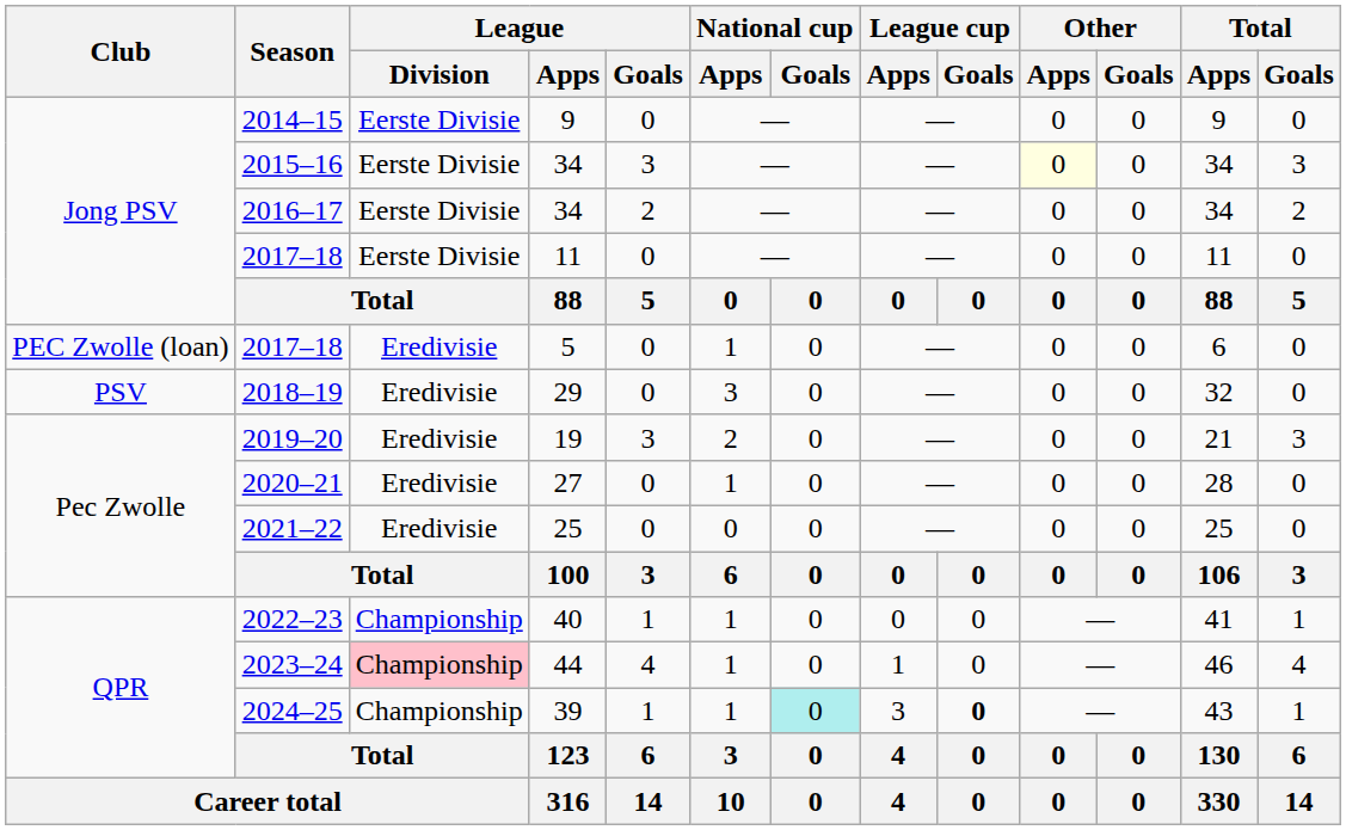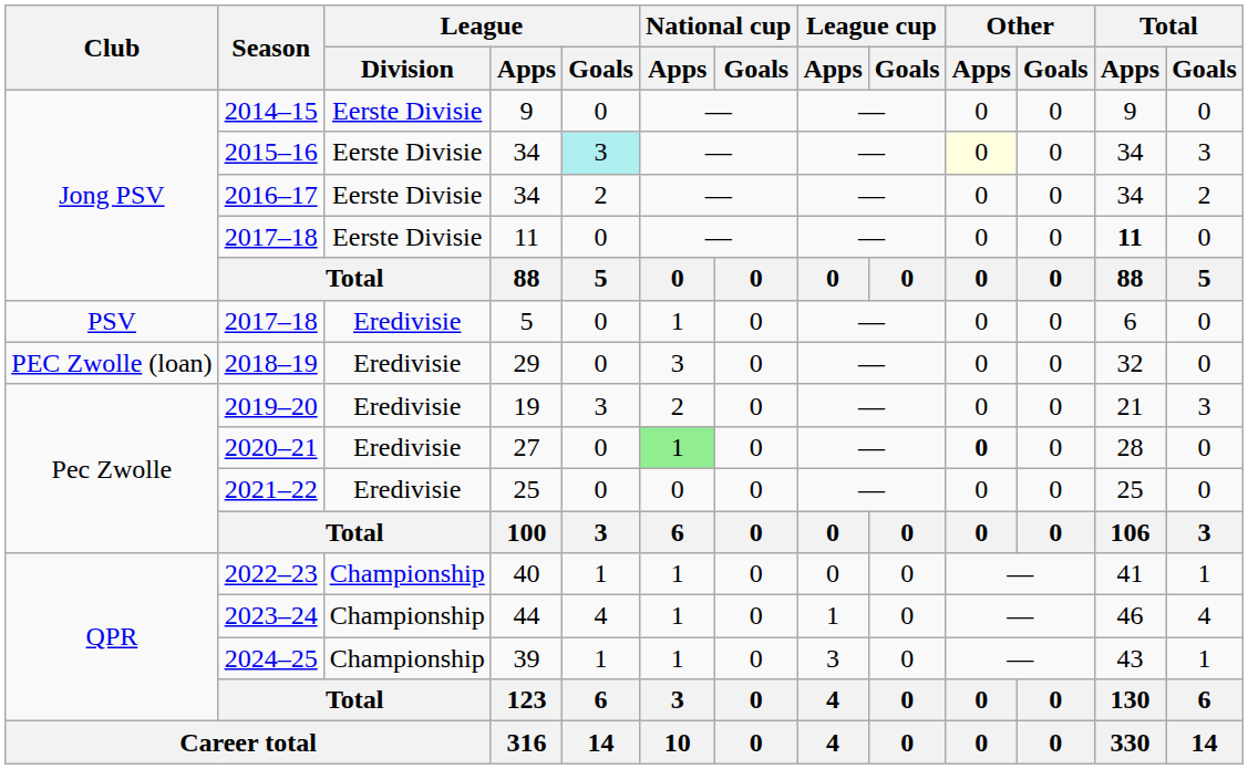2015–16 | League / Goals: no background -> paleturquoise background
2017–18 / 11 | Total / Apps: normal -> bold
2017–18 / 5 | Club: PEC Zwolle (loan) -> PSV
2018–19 | Club: PSV -> PEC Zwolle (loan)
2020–21 | National cup / Apps: no background -> lightgreen background
2020–21 | Other / Apps: normal -> bold
2023–24 | League / Division: pink background -> no background
2024–25 | National cup / Goals: paleturquoise background -> no background
2024–25 | League cup / Goals: bold -> normal
